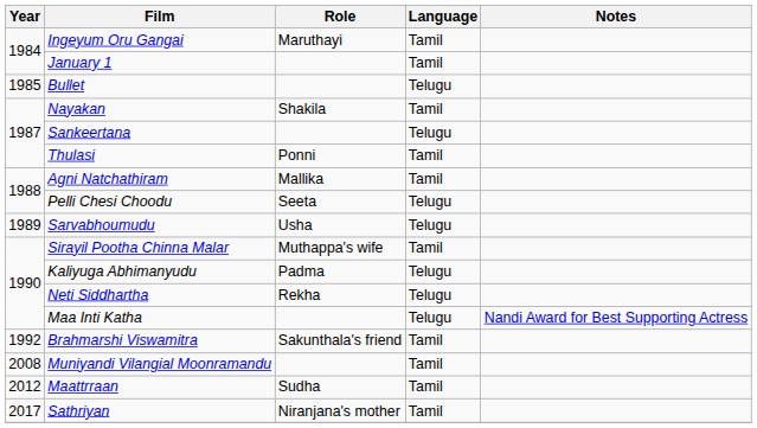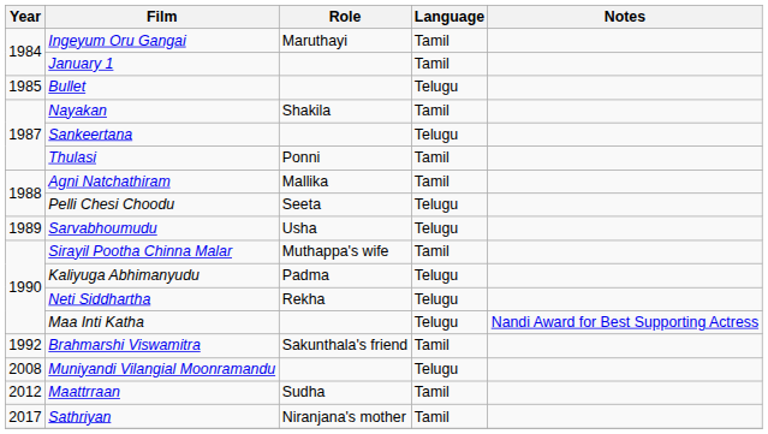Muniyandi Vilangial Moonramandu | Language: Tamil -> Telugu
